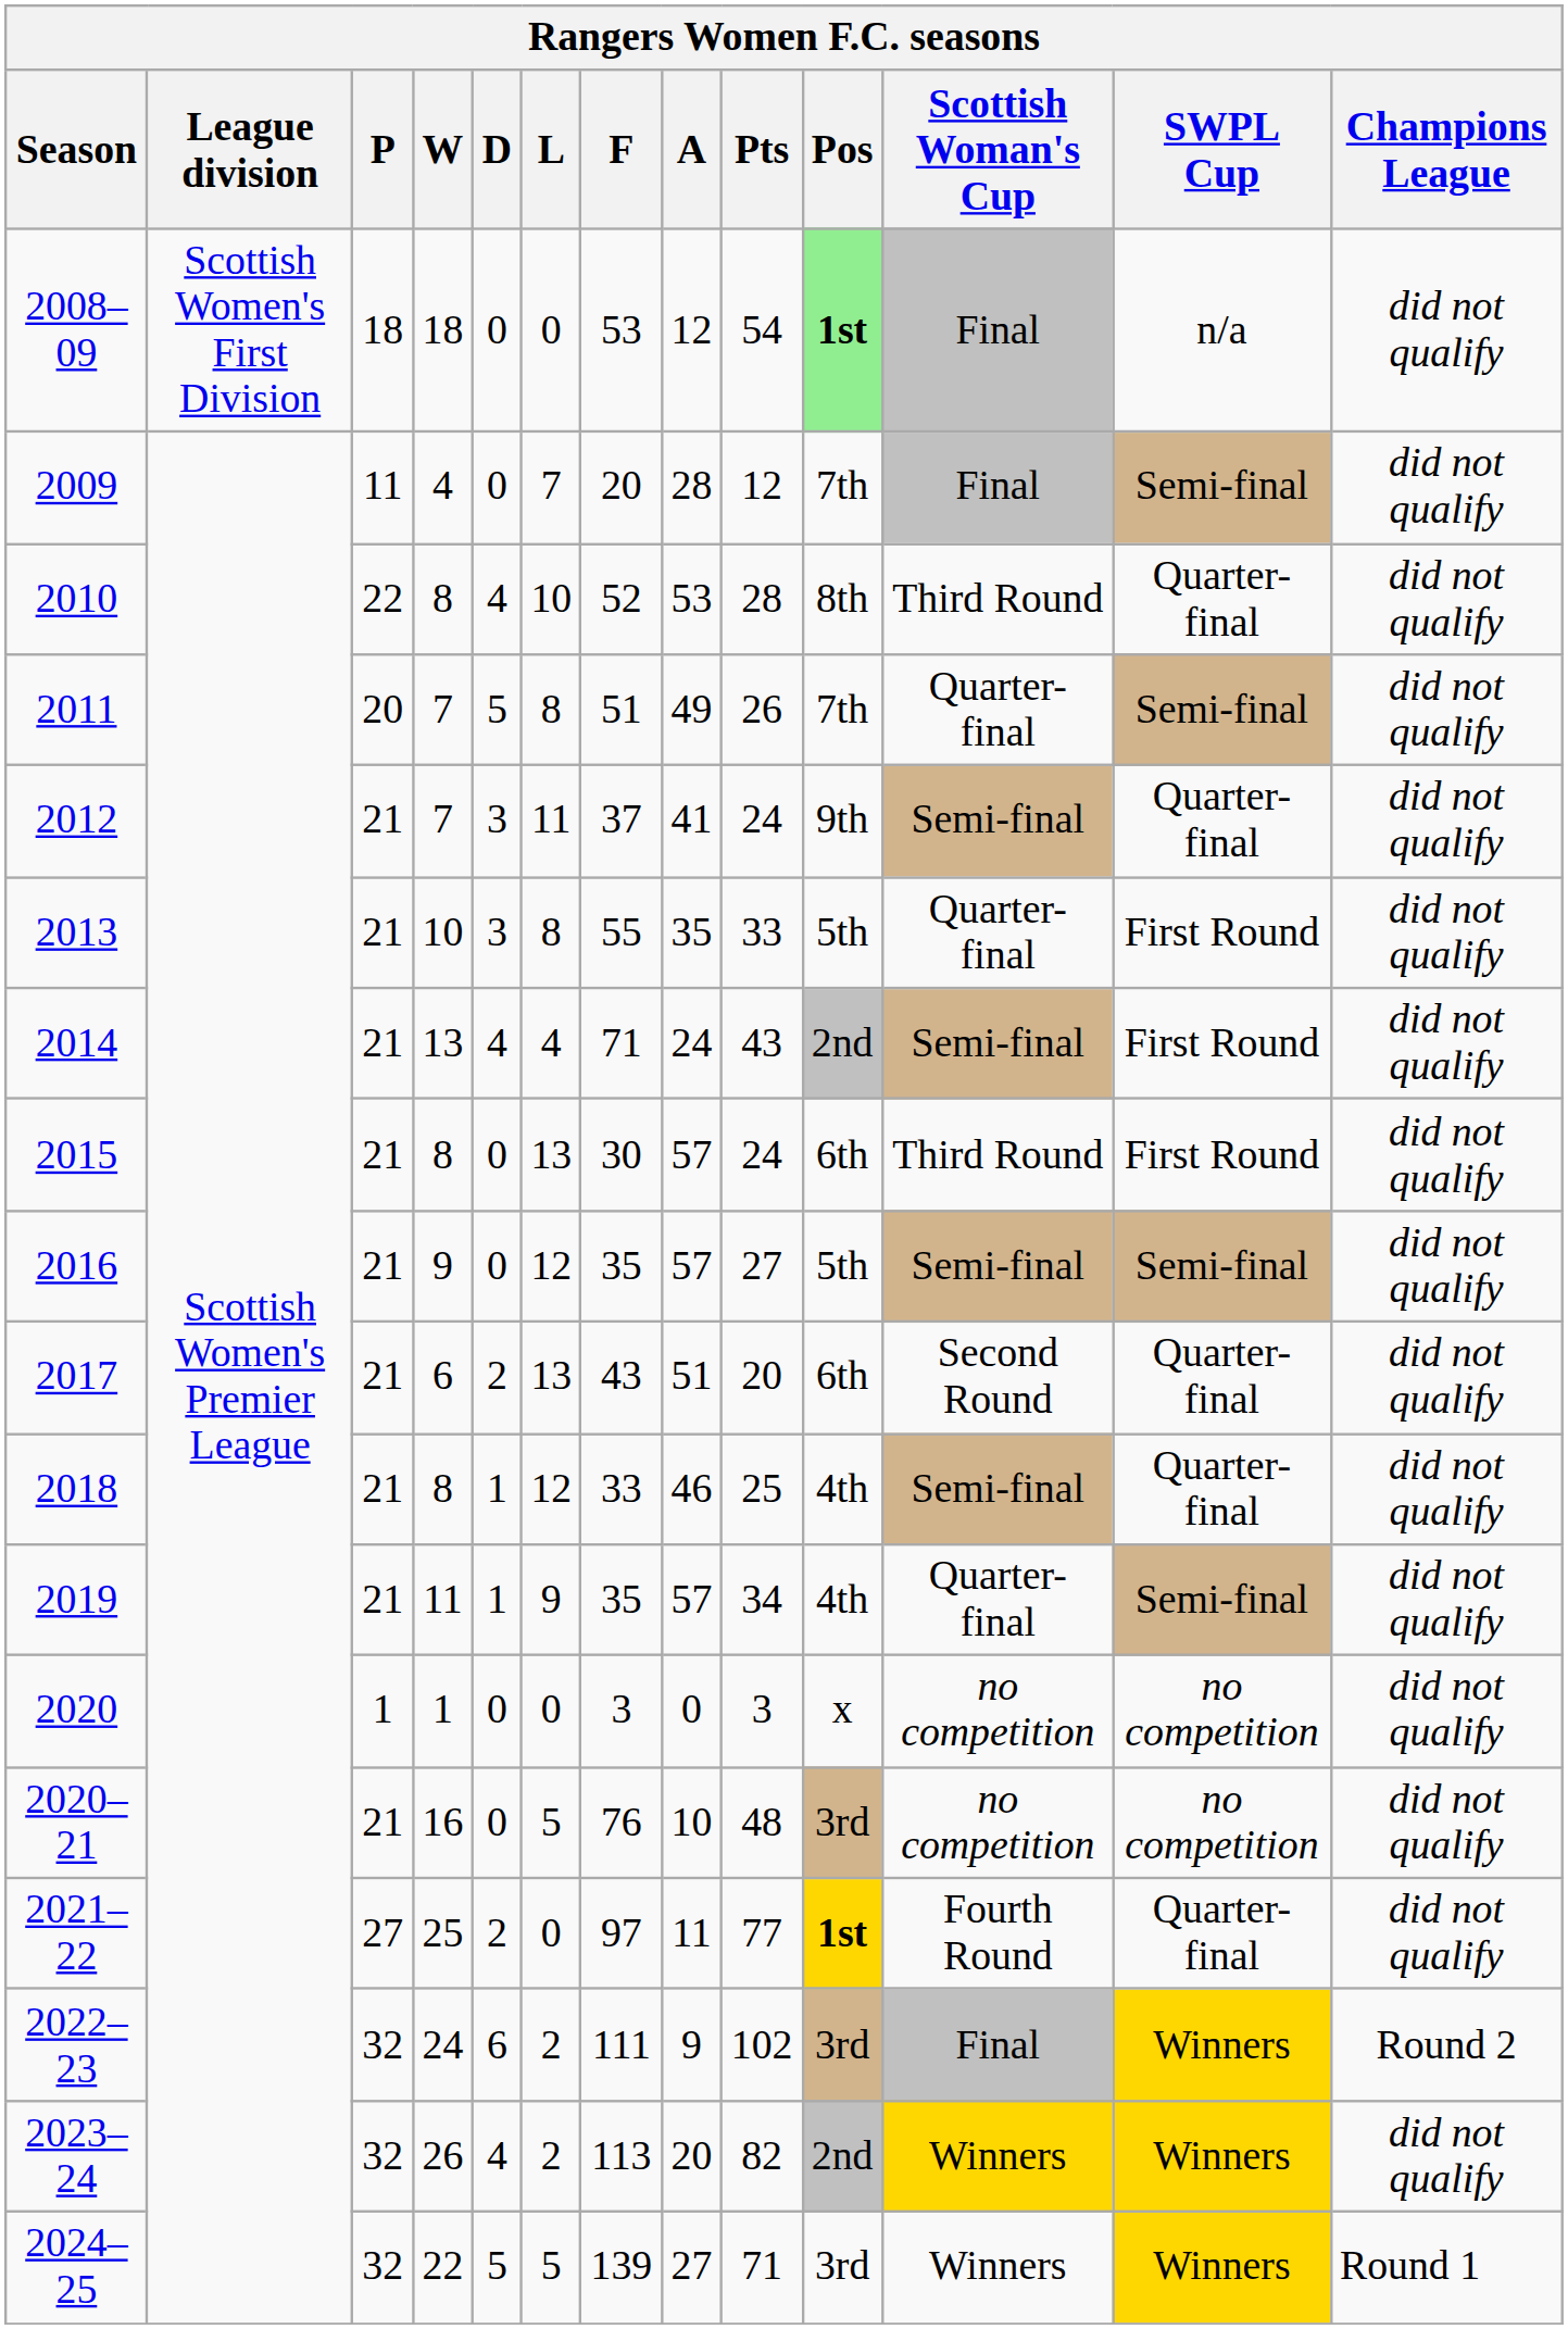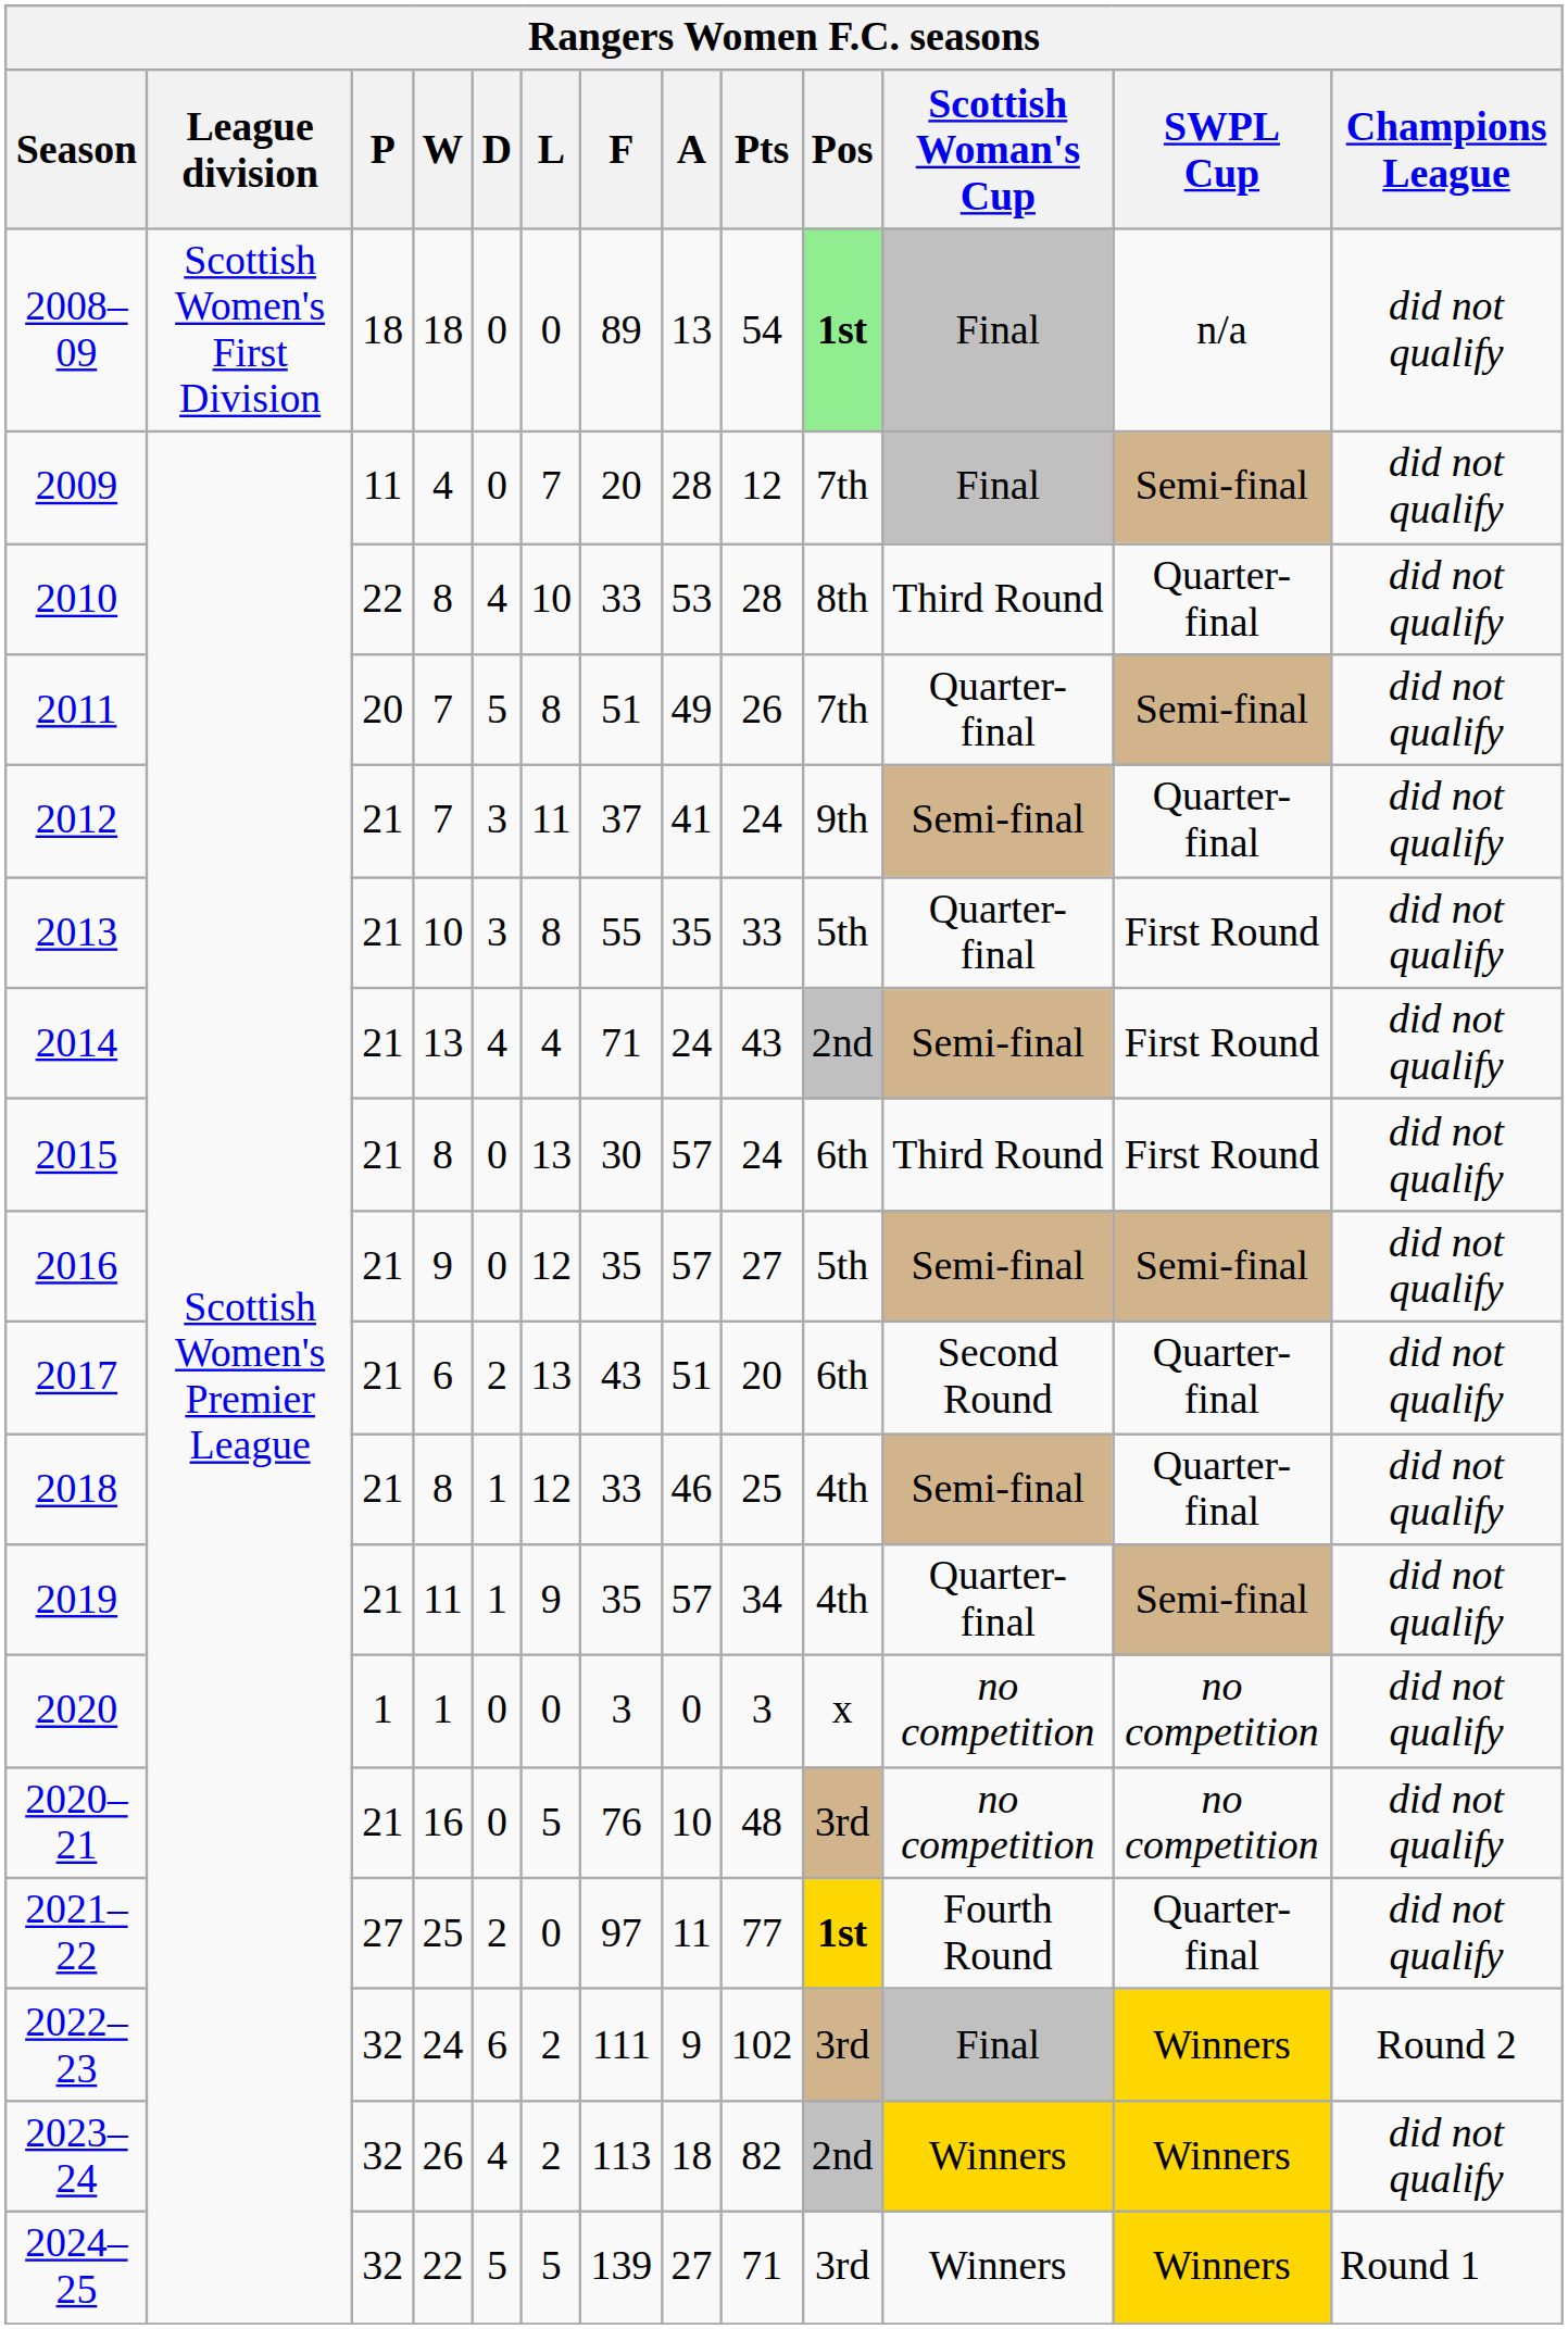2008–09 | F: 53 -> 89
2008–09 | A: 12 -> 13
2010 | F: 52 -> 33
2023–24 | A: 20 -> 18
